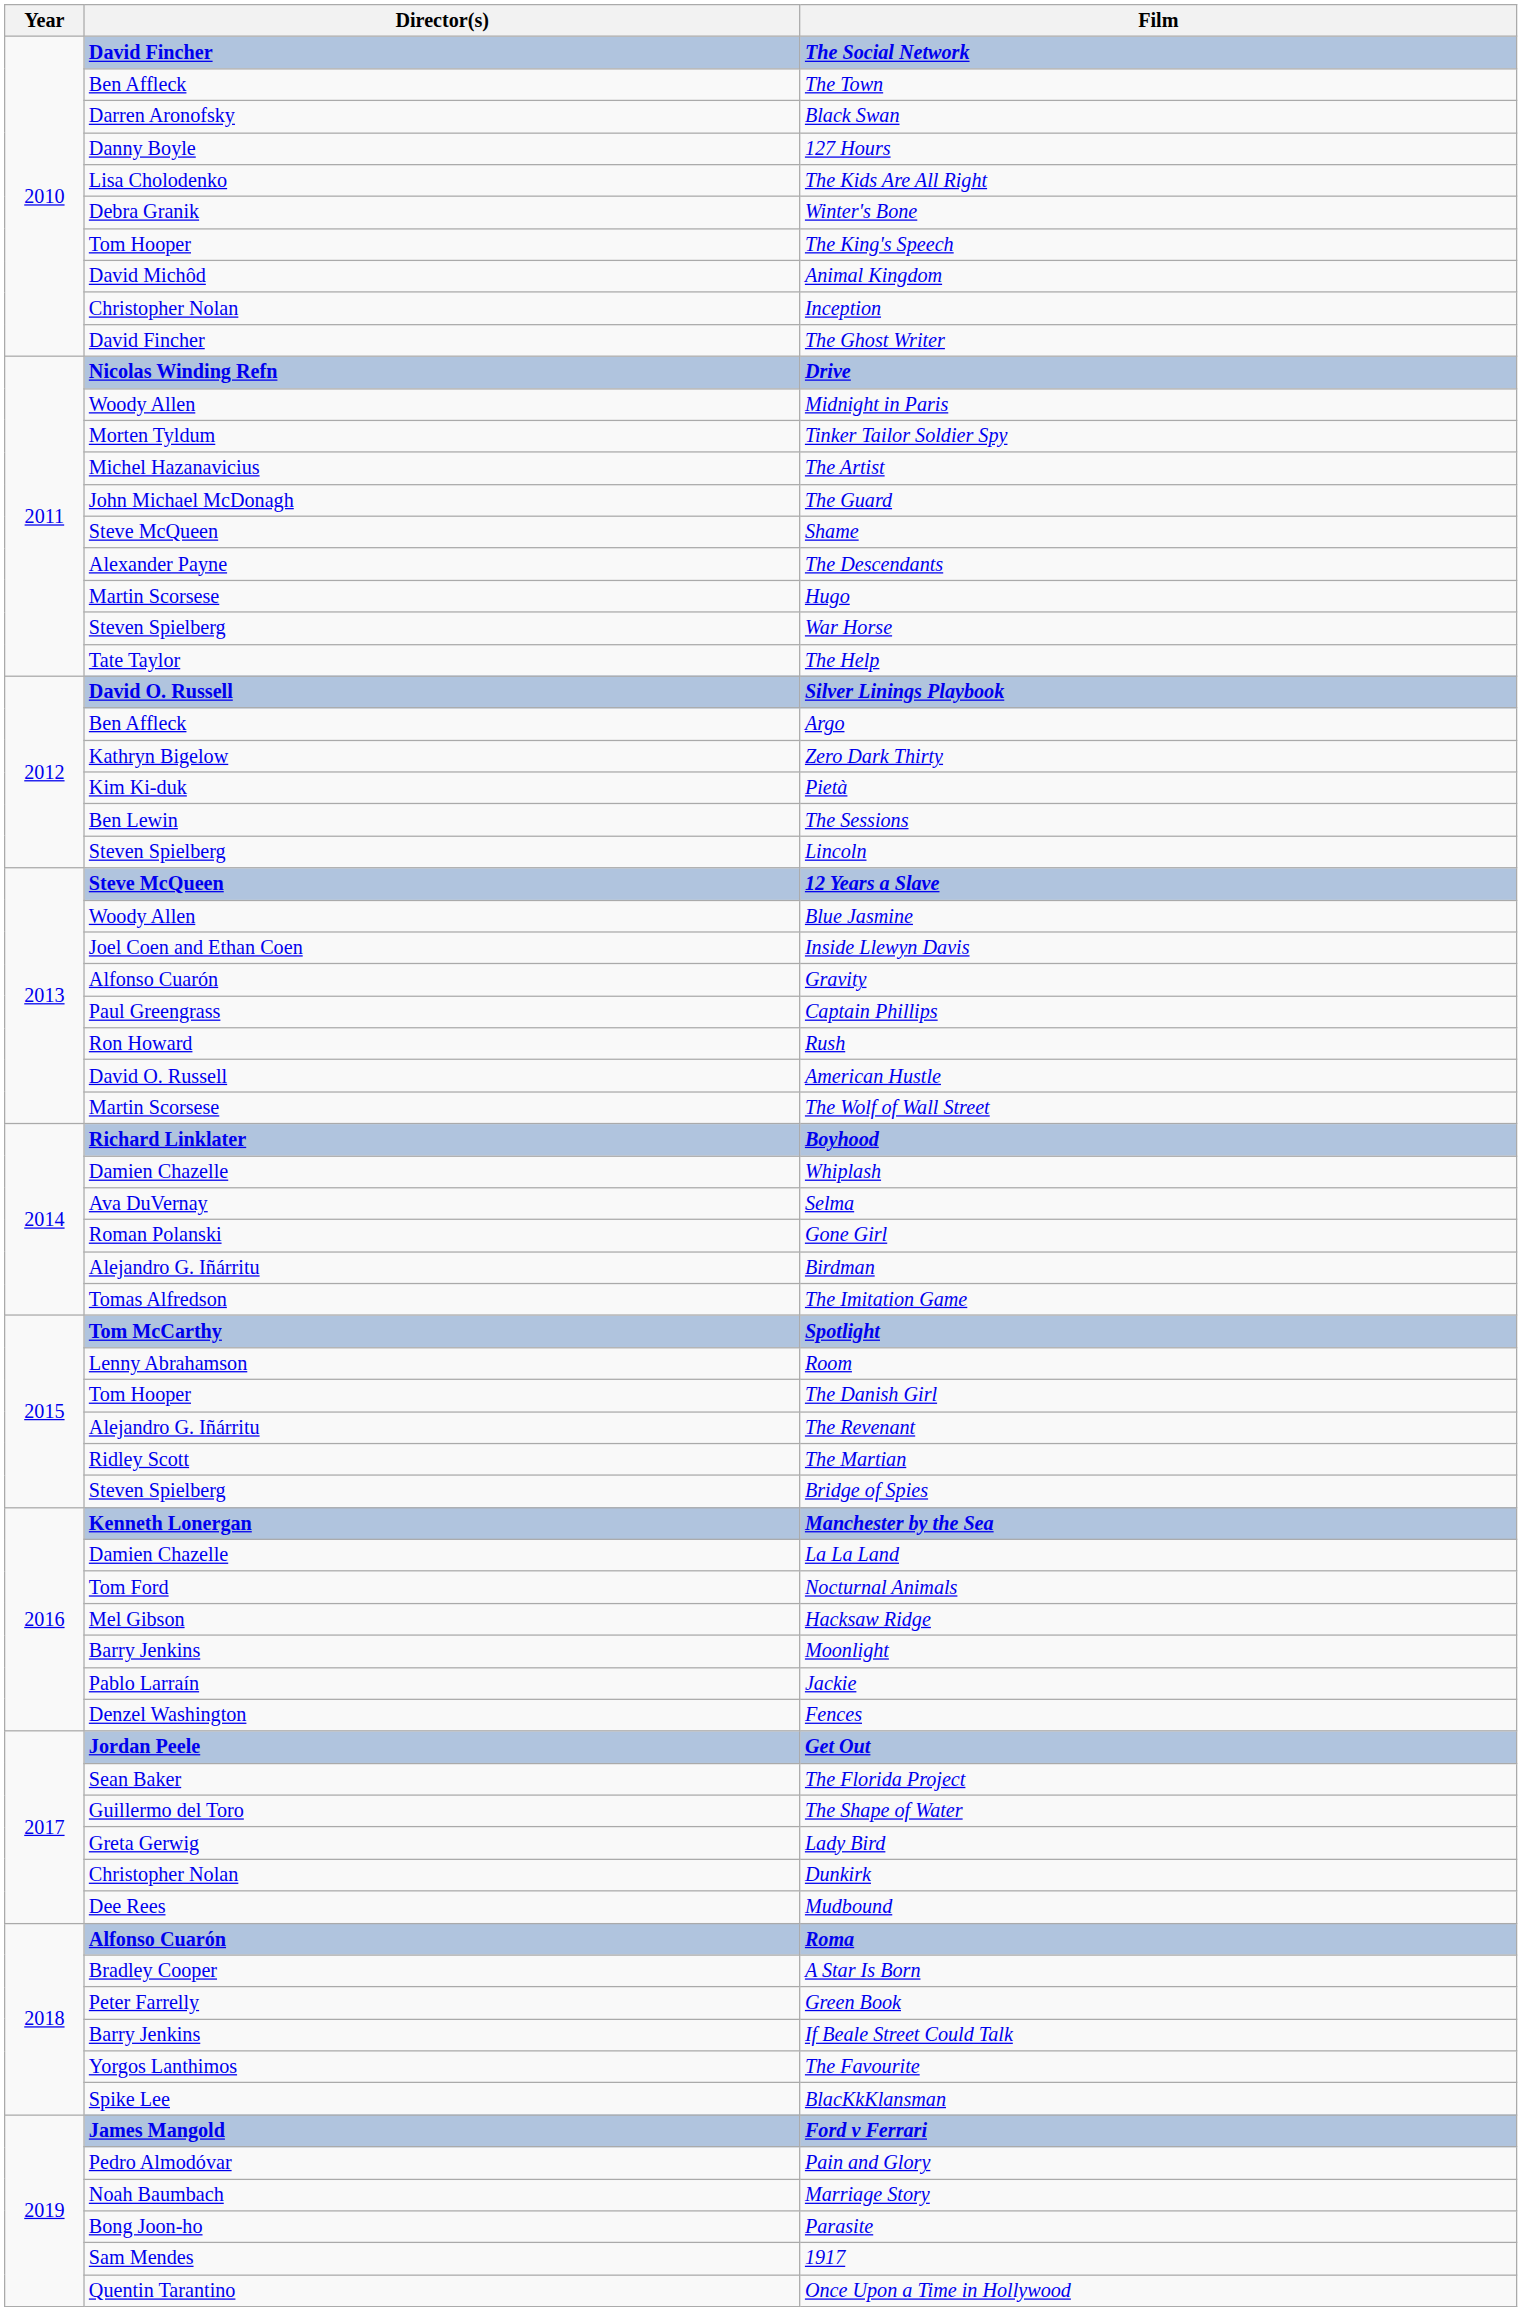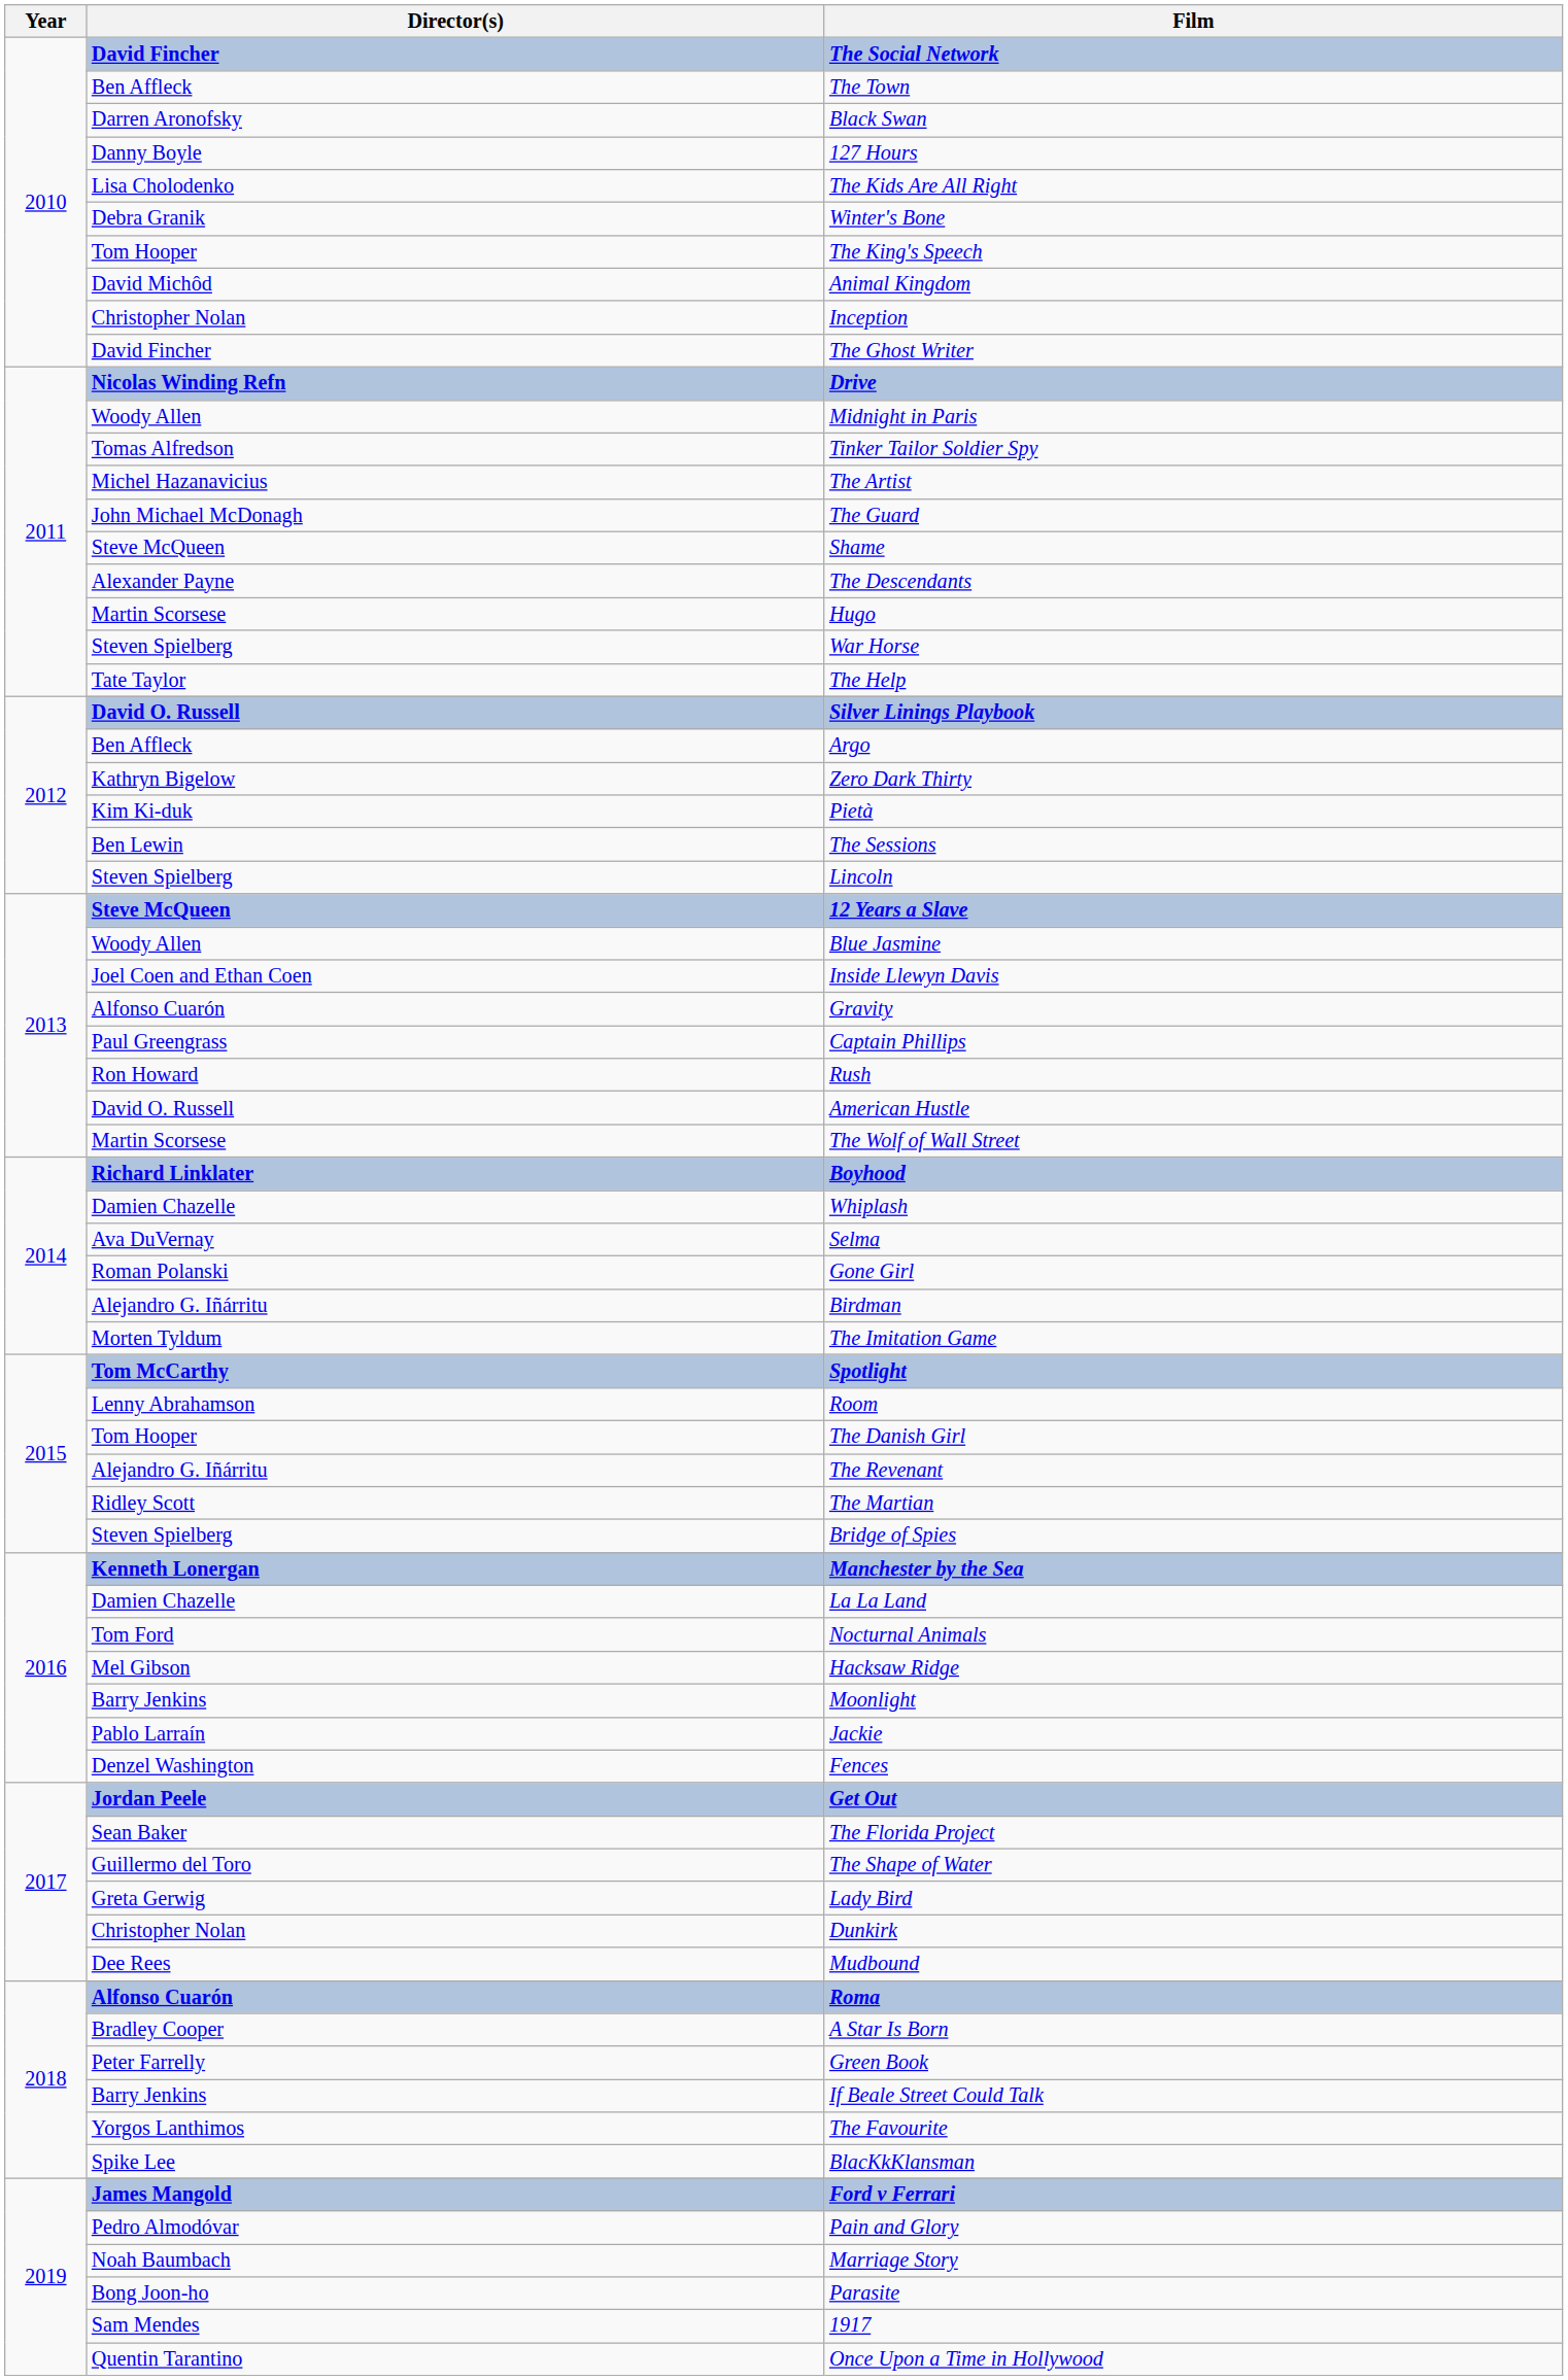Tinker Tailor Soldier Spy | Director(s): Morten Tyldum -> Tomas Alfredson
The Imitation Game | Director(s): Tomas Alfredson -> Morten Tyldum
